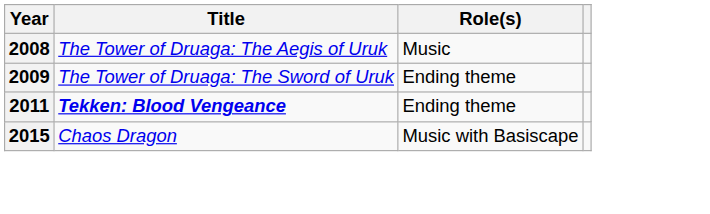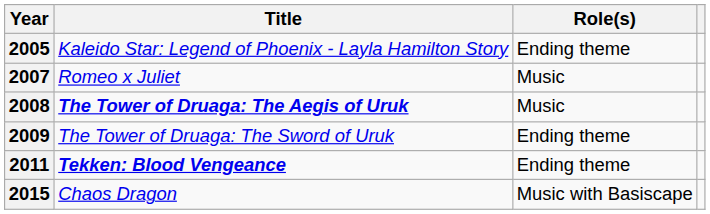+ row: 2005 | Kaleido Star: Legend of Phoenix - Layla Hamilton Story | Ending theme
+ row: 2007 | Romeo x Juliet | Music
2008 | Title: normal -> bold
